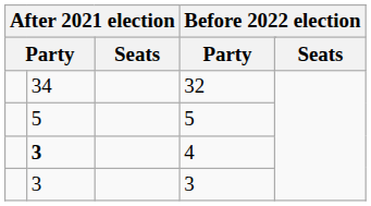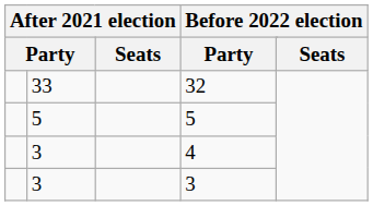32 | column 2: 34 -> 33
4 | column 2: bold -> normal
